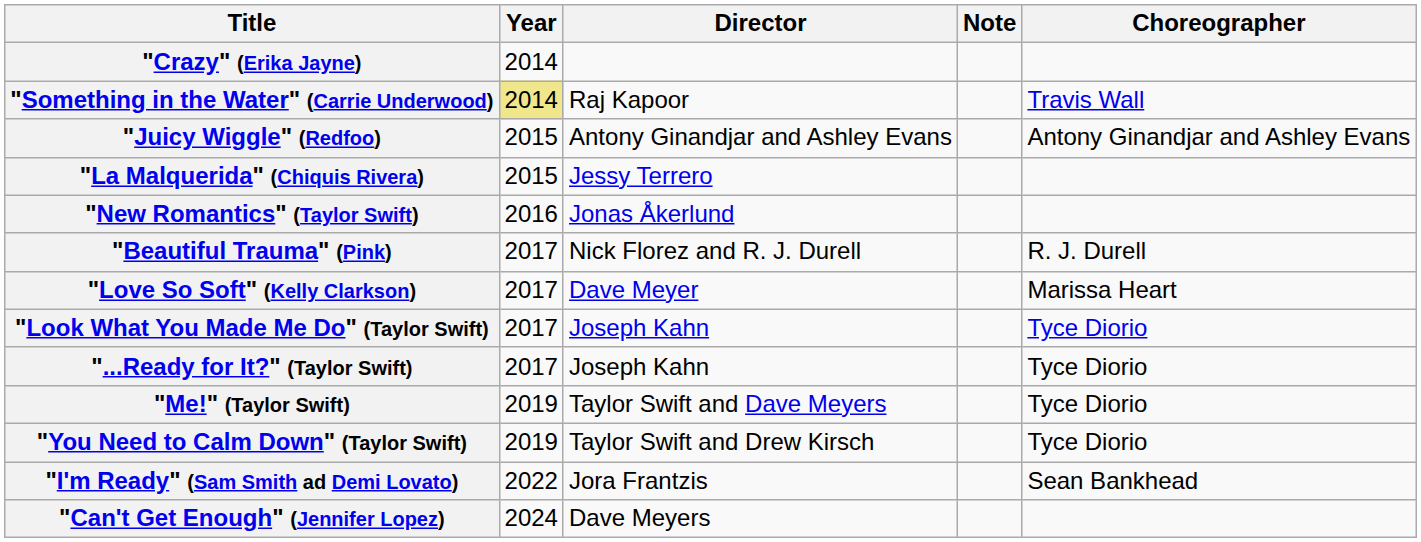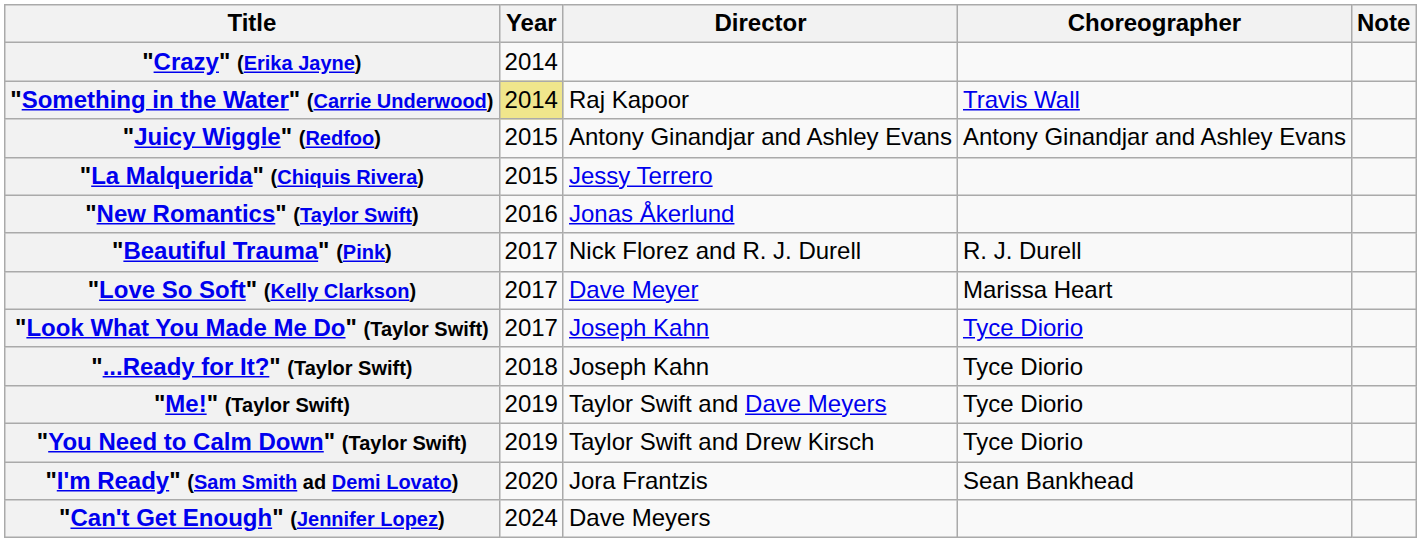columns swapped: Choreographer <-> Note
"...Ready for It?" (Taylor Swift) | Year: 2017 -> 2018
"I'm Ready" (Sam Smith ad Demi Lovato) | Year: 2022 -> 2020
